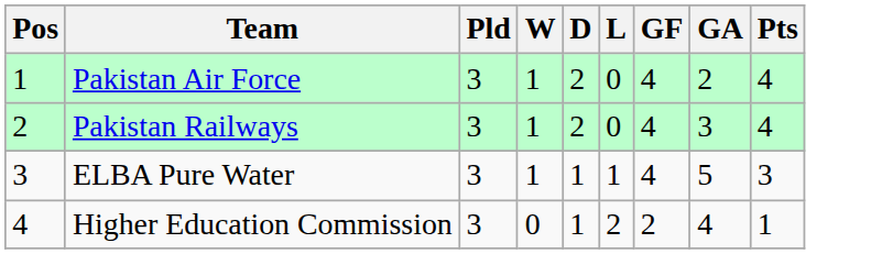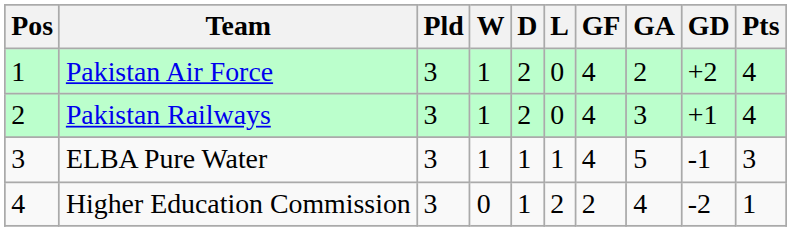+ column: GD | +2 | +1 | -1 | -2
